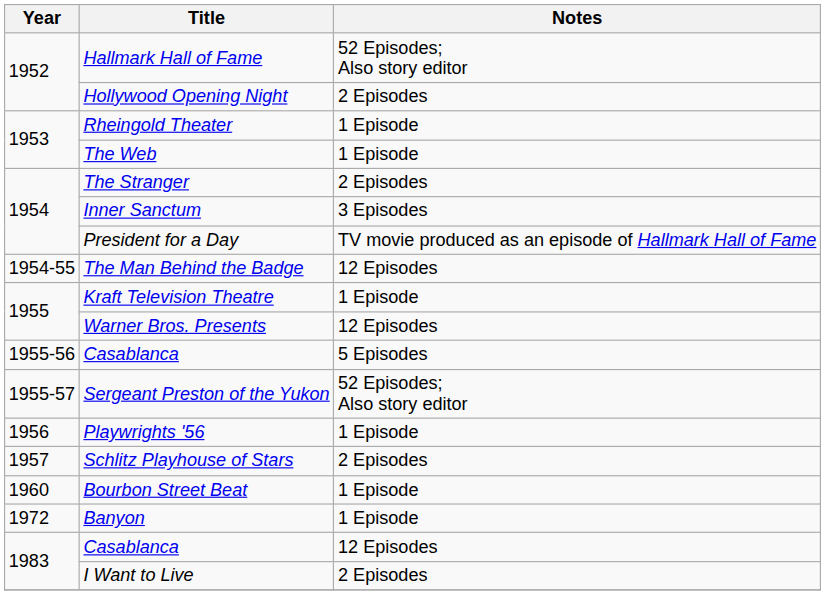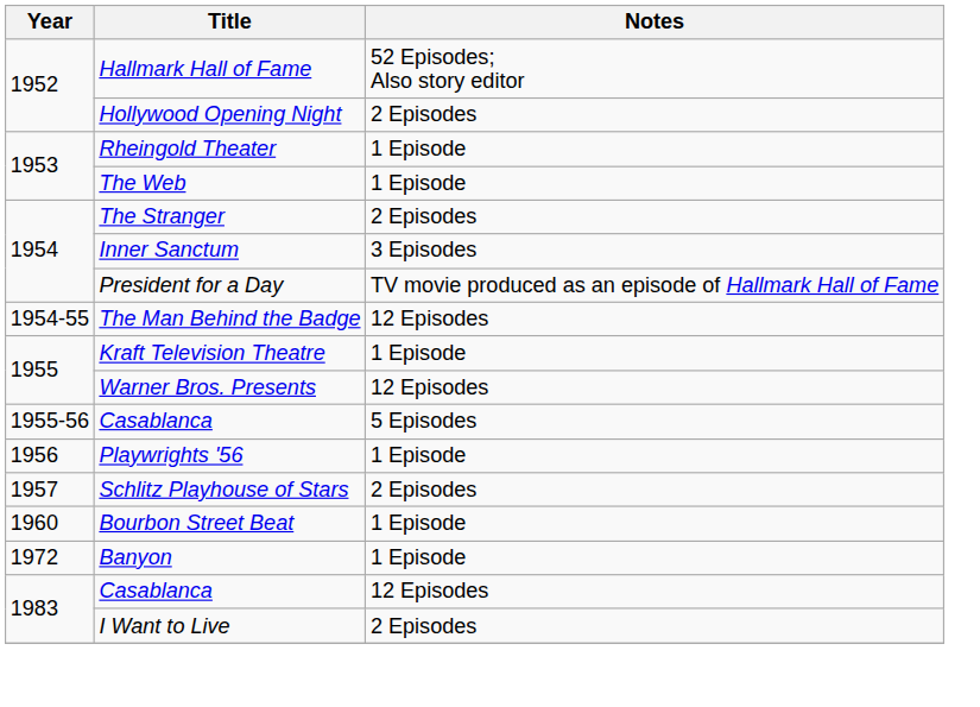- row: 1955-57 | Sergeant Preston of the Yukon | 52 Episodes; Also story editor
